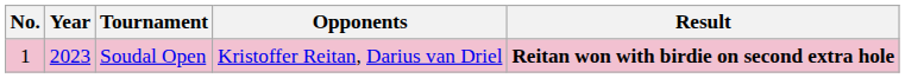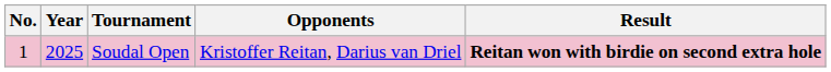Soudal Open | Year: 2023 -> 2025
